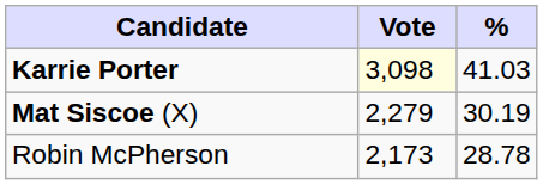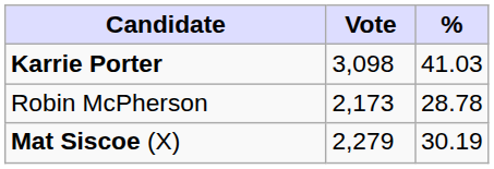Karrie Porter | Vote: lightyellow background -> no background
rows swapped: Mat Siscoe (X) <-> Robin McPherson
